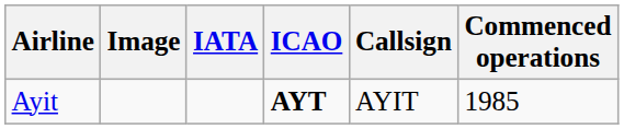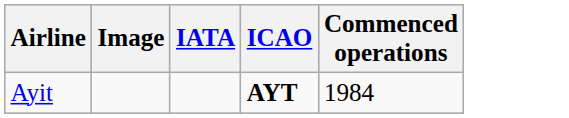- column: Callsign | AYIT
Ayit | Commenced operations: 1985 -> 1984
